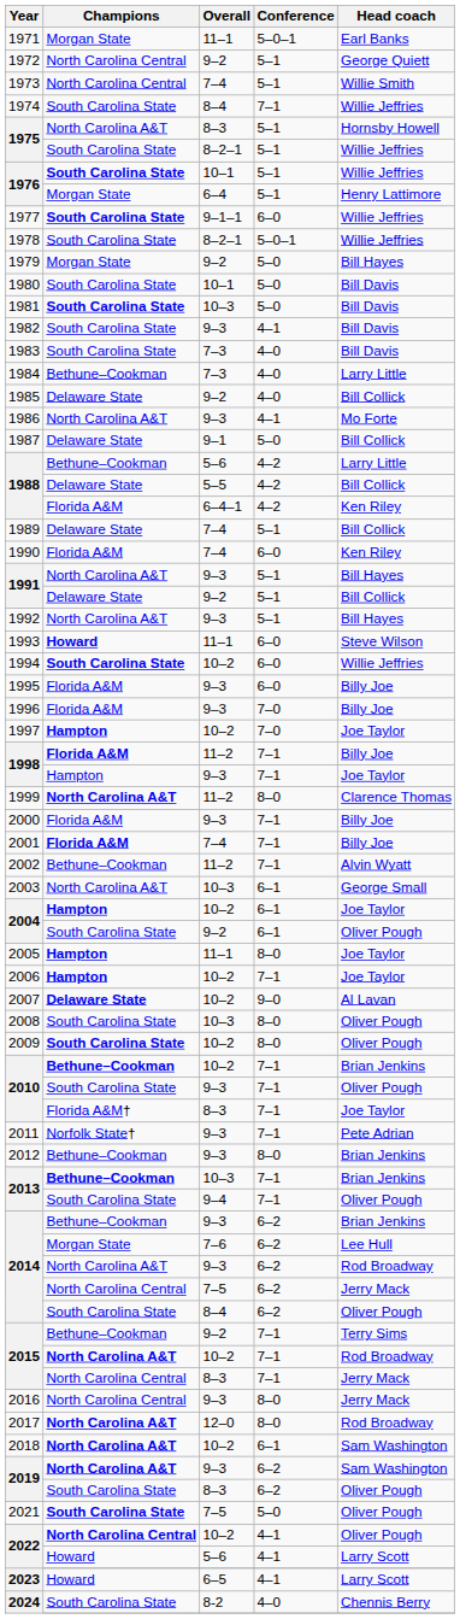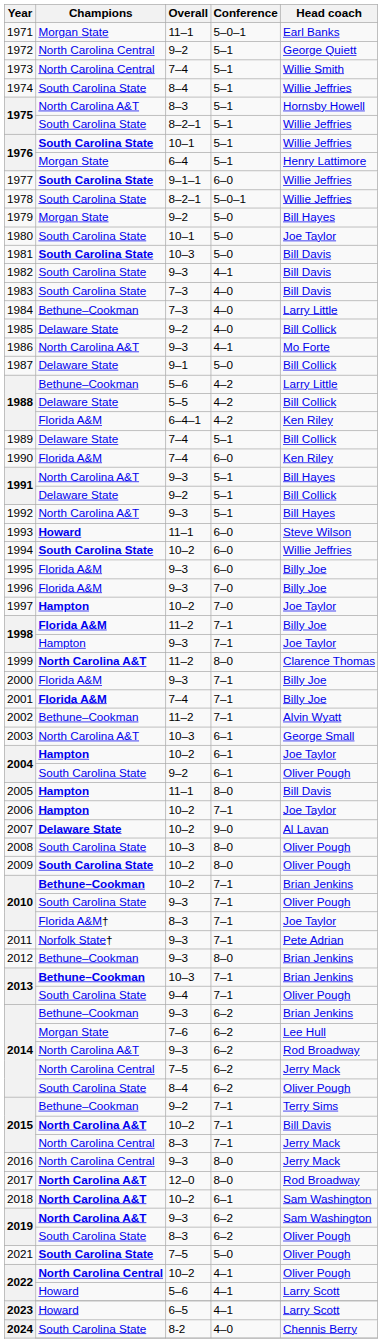1974 | Conference: 7–1 -> 5–1
1980 | Head coach: Bill Davis -> Joe Taylor
2005 | Head coach: Joe Taylor -> Bill Davis
2015 / North Carolina A&T | Head coach: Rod Broadway -> Bill Davis
